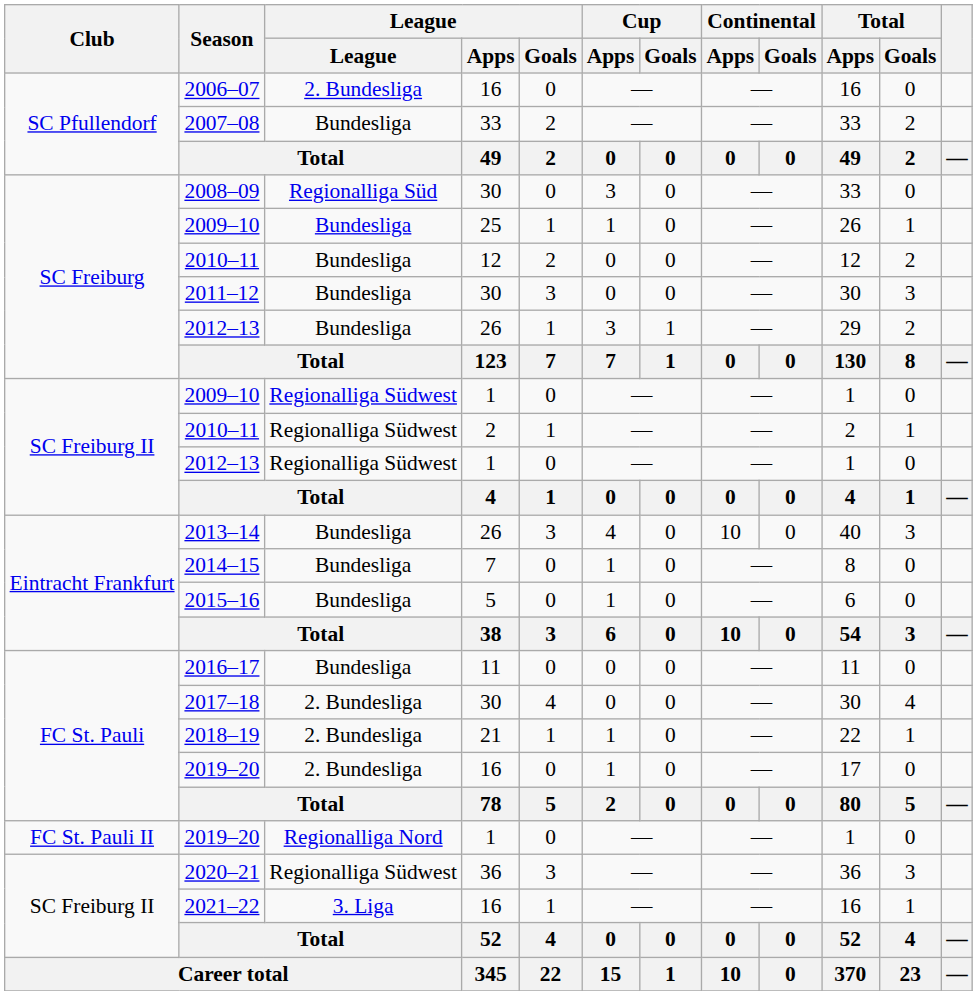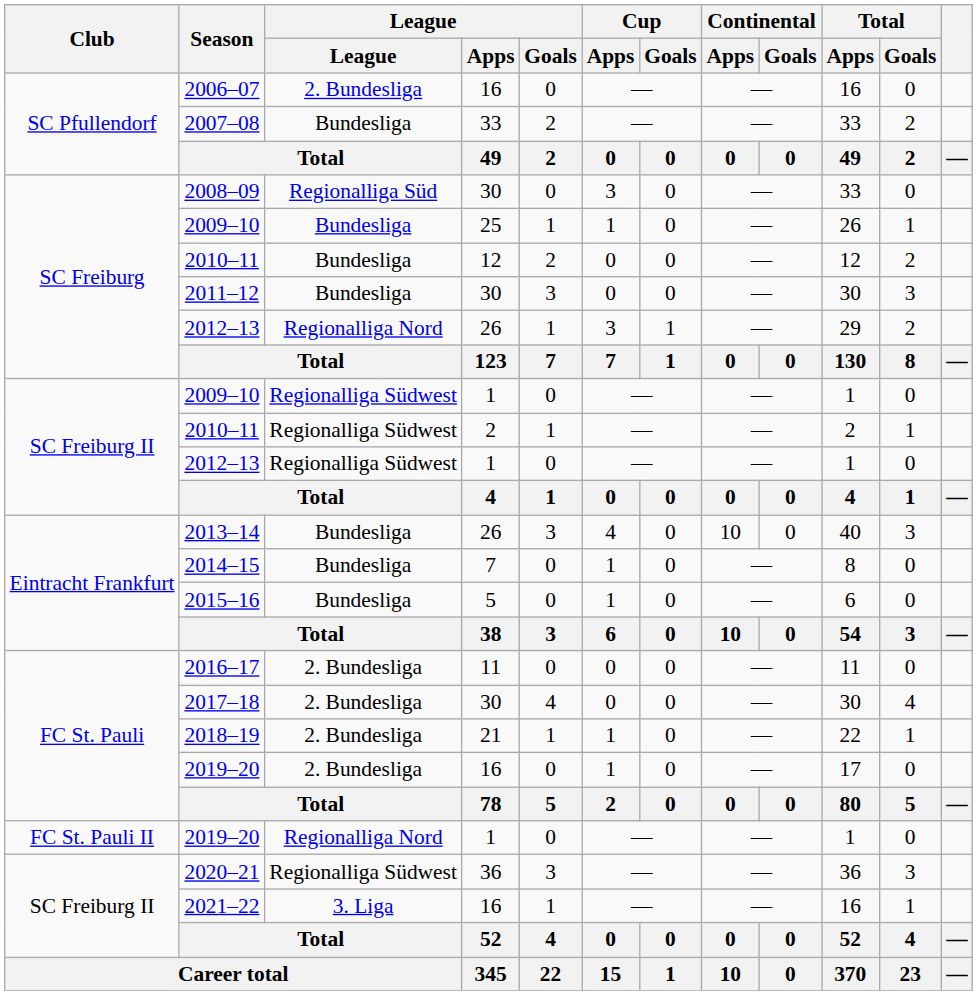2012–13 / 26 | League: Bundesliga -> Regionalliga Nord
2016–17 | League: Bundesliga -> 2. Bundesliga
